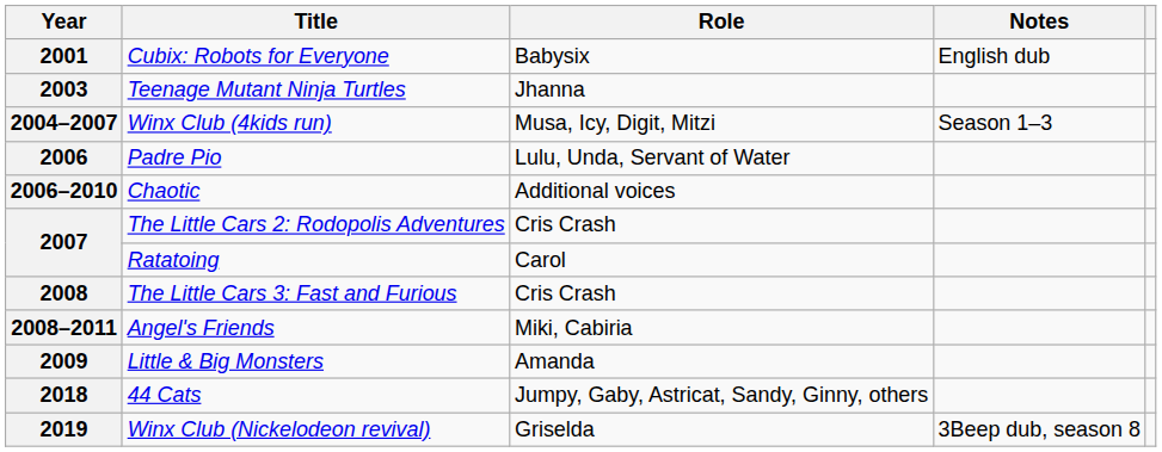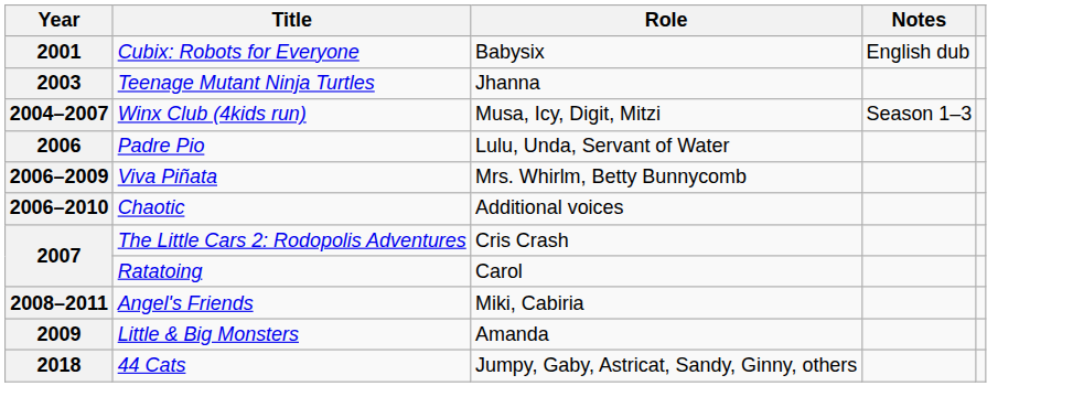+ row: 2006–2009 | Viva Piñata | Mrs. Whirlm, Betty Bunnycomb
- row: 2008 | The Little Cars 3: Fast and Furious | Cris Crash
- row: 2019 | Winx Club (Nickelodeon revival) | Griselda | 3Beep dub, season 8
